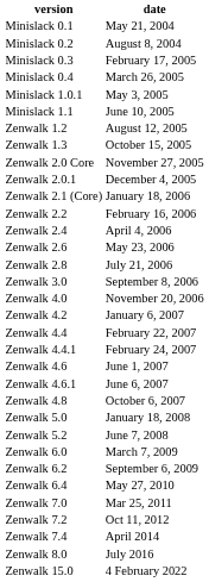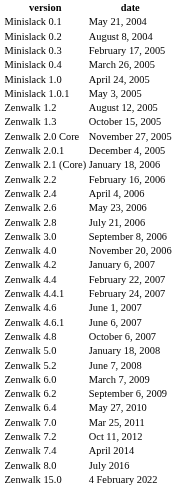+ row: Minislack 1.0 | April 24, 2005
- row: Minislack 1.1 | June 10, 2005
